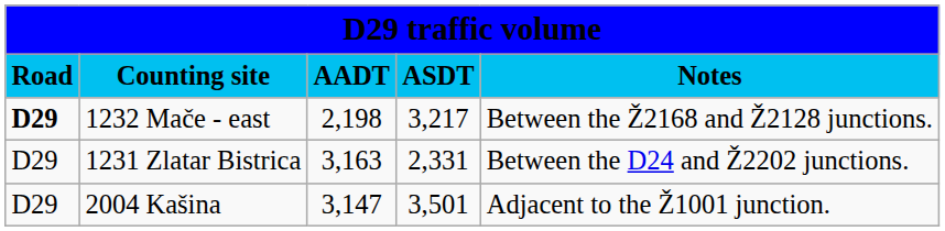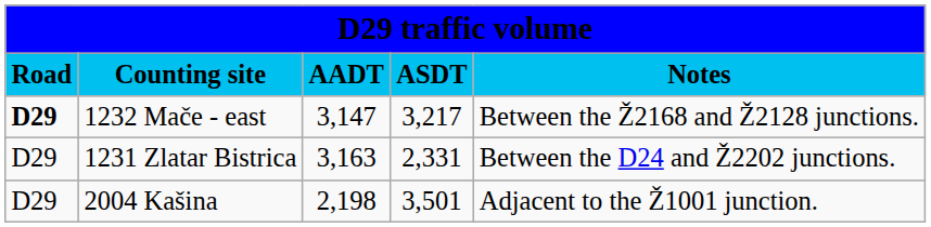1232 Mače - east | column 3: 2,198 -> 3,147
2004 Kašina | column 3: 3,147 -> 2,198
